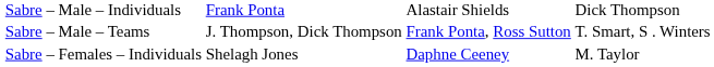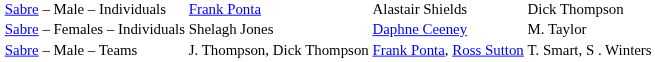rows swapped: Sabre – Male – Teams <-> Sabre – Females – Individuals
